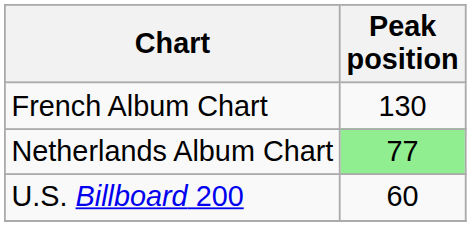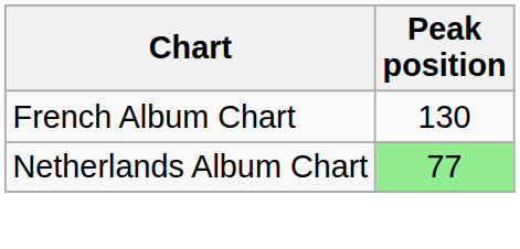- row: U.S. Billboard 200 | 60
